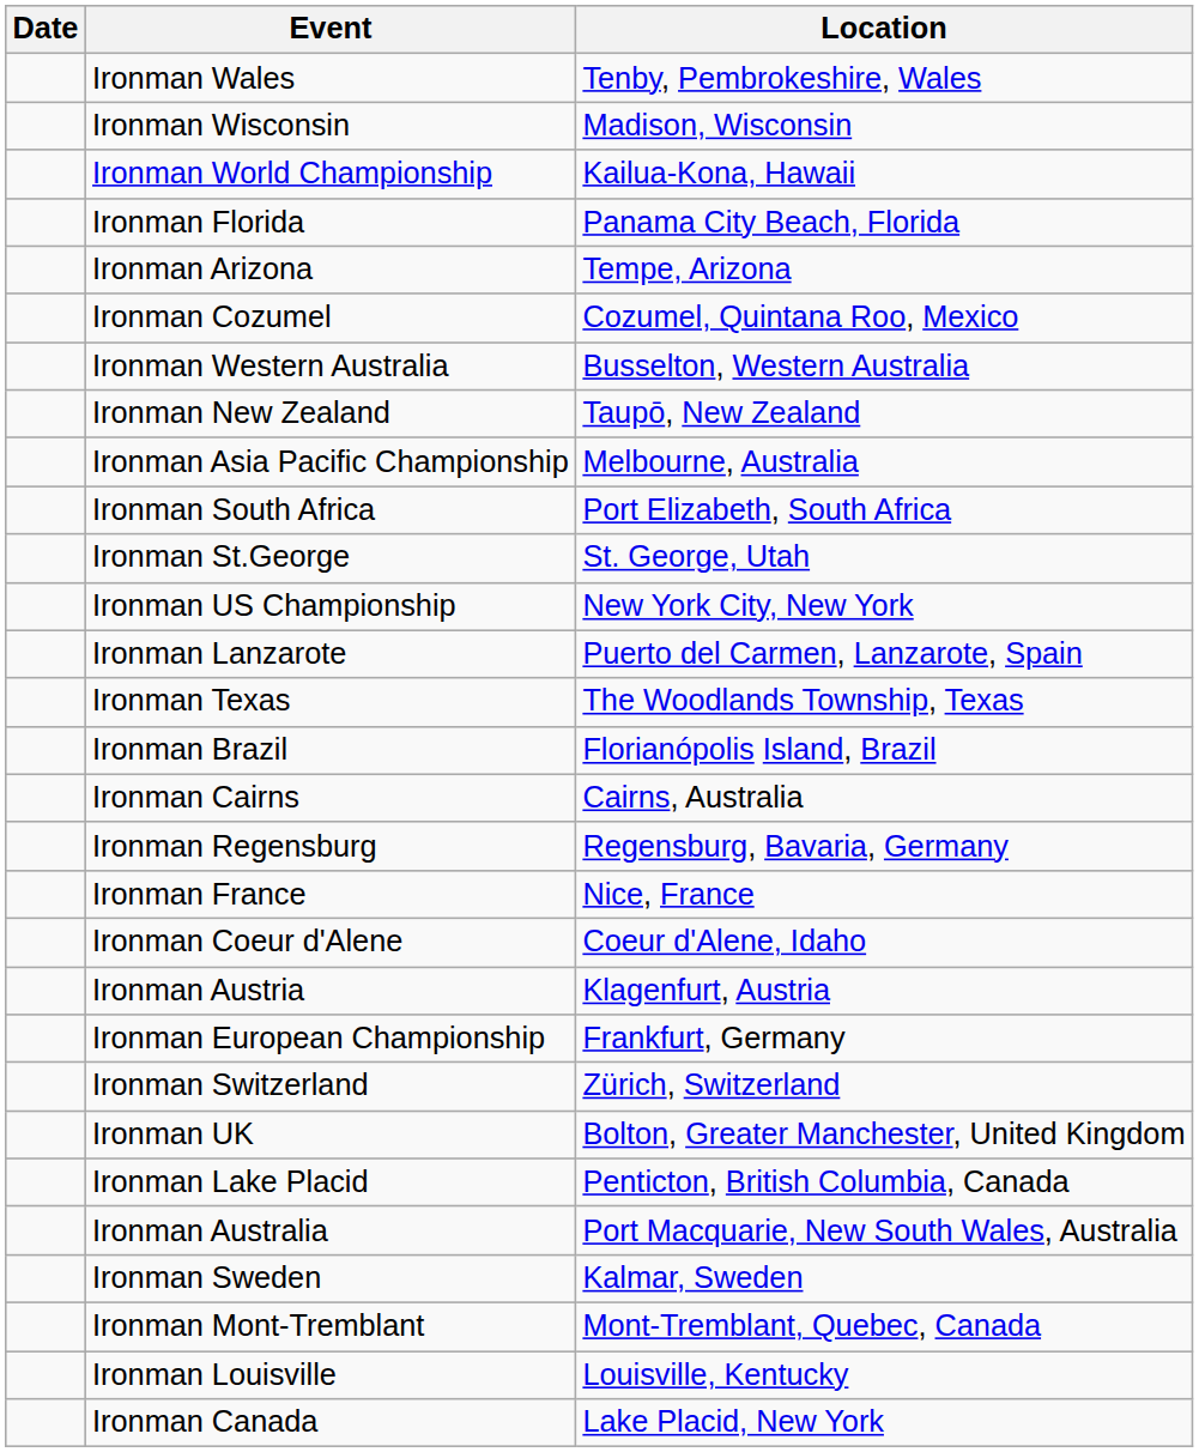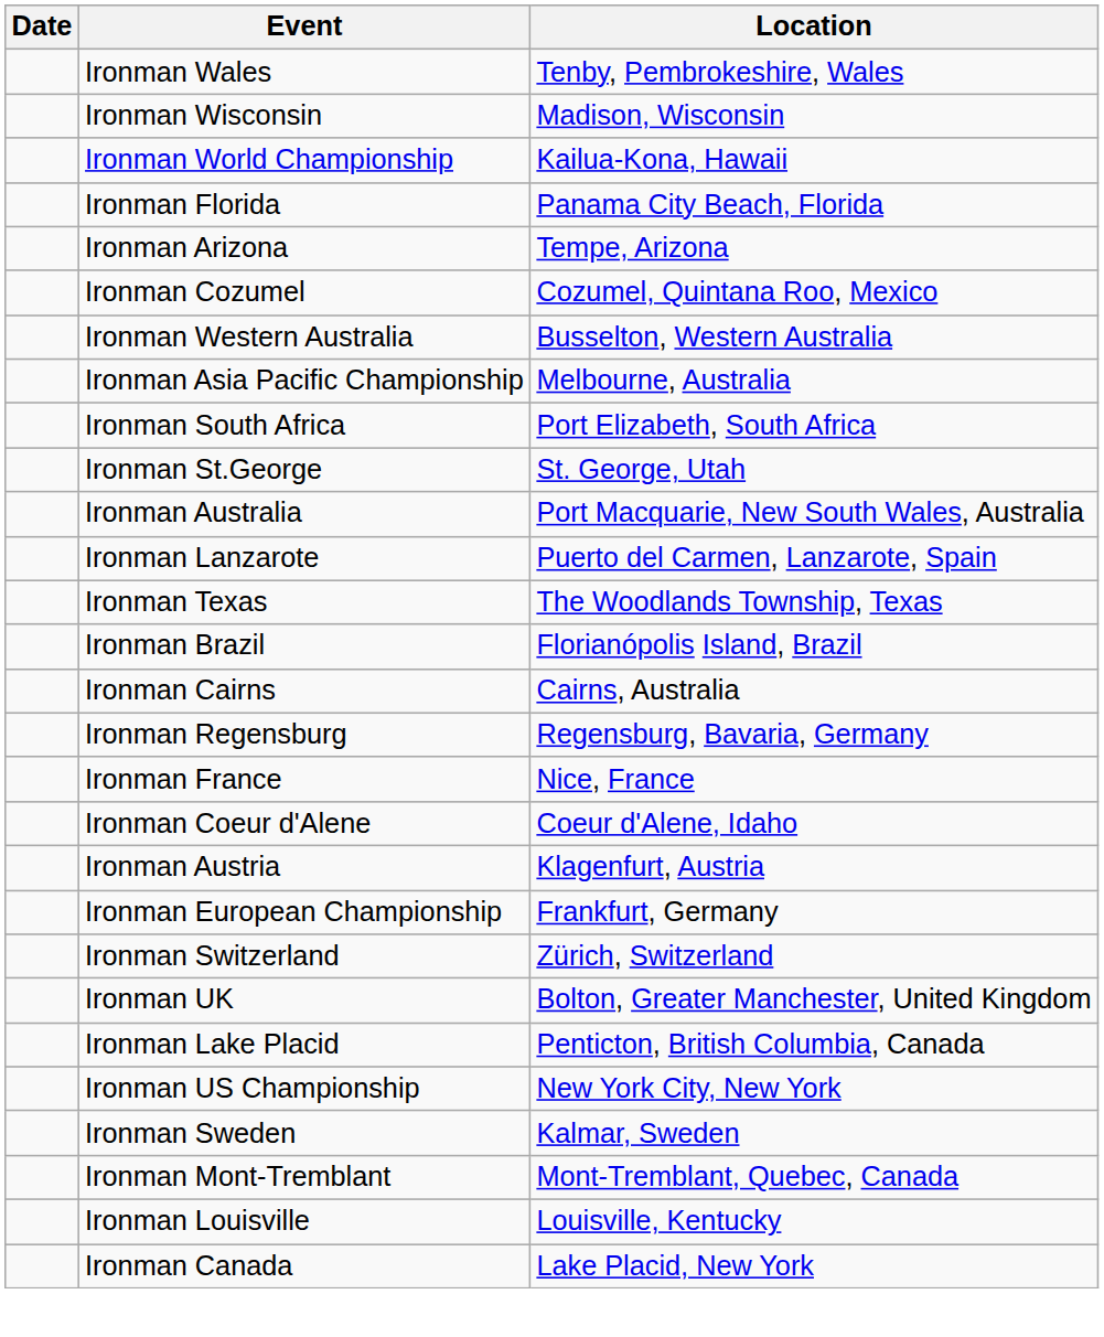- row: Ironman New Zealand | Taupō, New Zealand
rows swapped: Ironman Australia <-> Ironman US Championship
